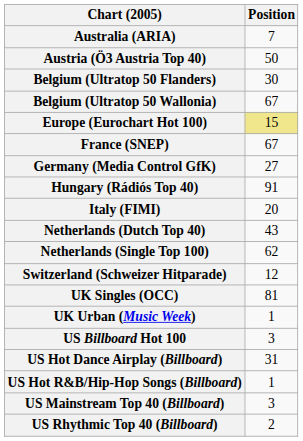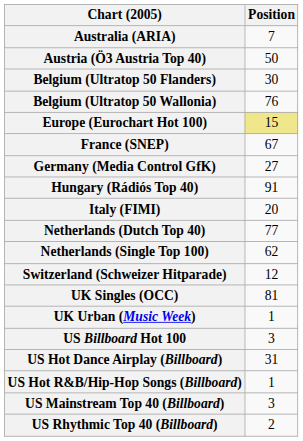Belgium (Ultratop 50 Wallonia) | Position: 67 -> 76
Netherlands (Dutch Top 40) | Position: 43 -> 77
